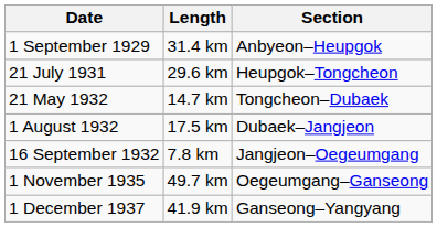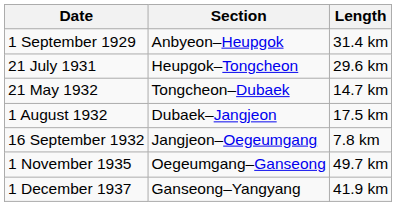columns swapped: Section <-> Length
